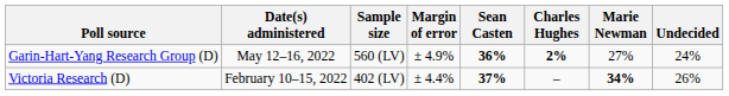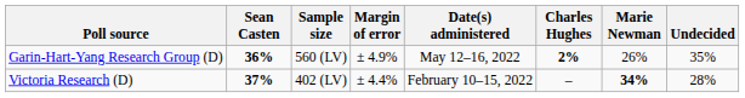columns swapped: Date(s) administered <-> Sean Casten
Garin-Hart-Yang Research Group (D) | Marie Newman: 27% -> 26%
Garin-Hart-Yang Research Group (D) | Undecided: 24% -> 35%
Victoria Research (D) | Undecided: 26% -> 28%
